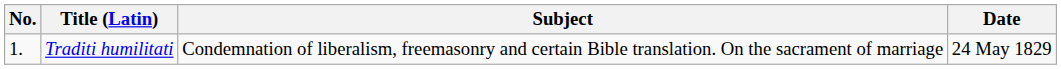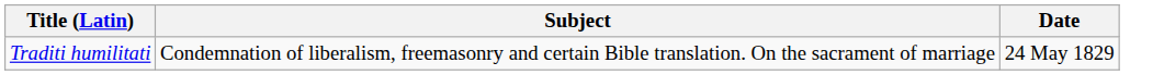- column: No. | 1.
